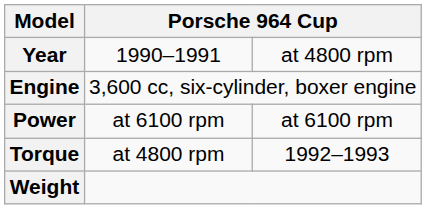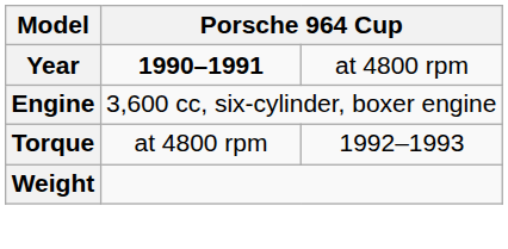Year | column 2: normal -> bold
- row: Power | at 6100 rpm | at 6100 rpm
